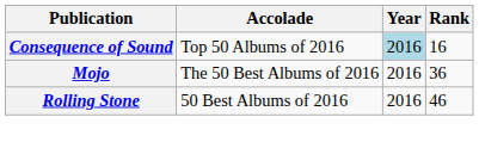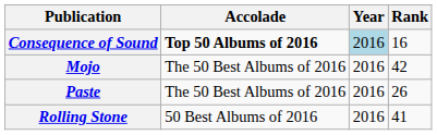Consequence of Sound | Accolade: normal -> bold
Mojo | Rank: 36 -> 42
+ row: Paste | The 50 Best Albums of 2016 | 2016 | 26
Rolling Stone | Rank: 46 -> 41
